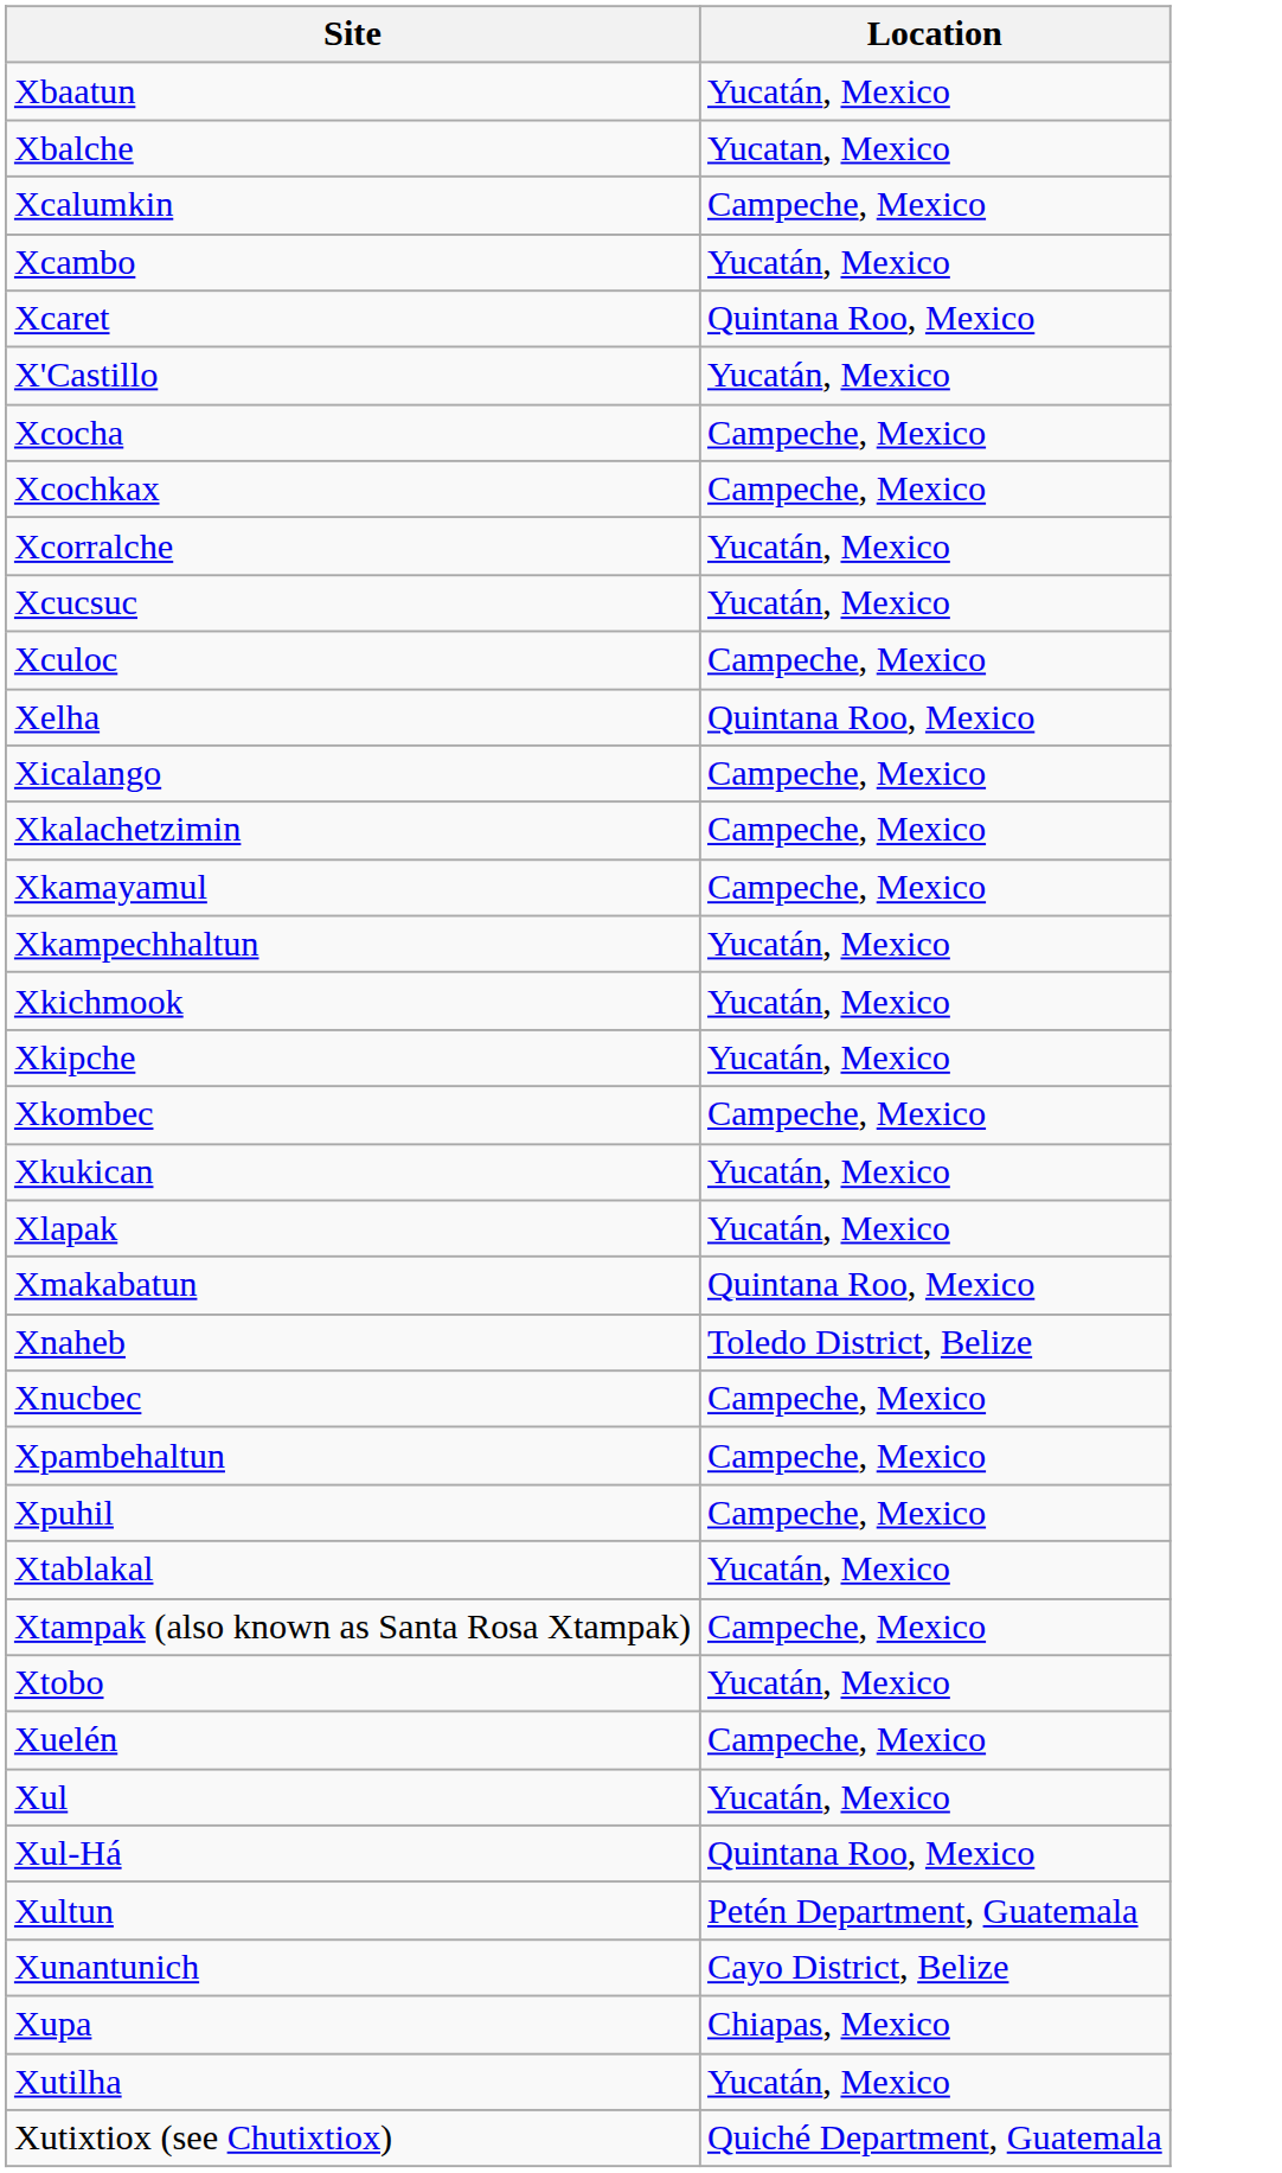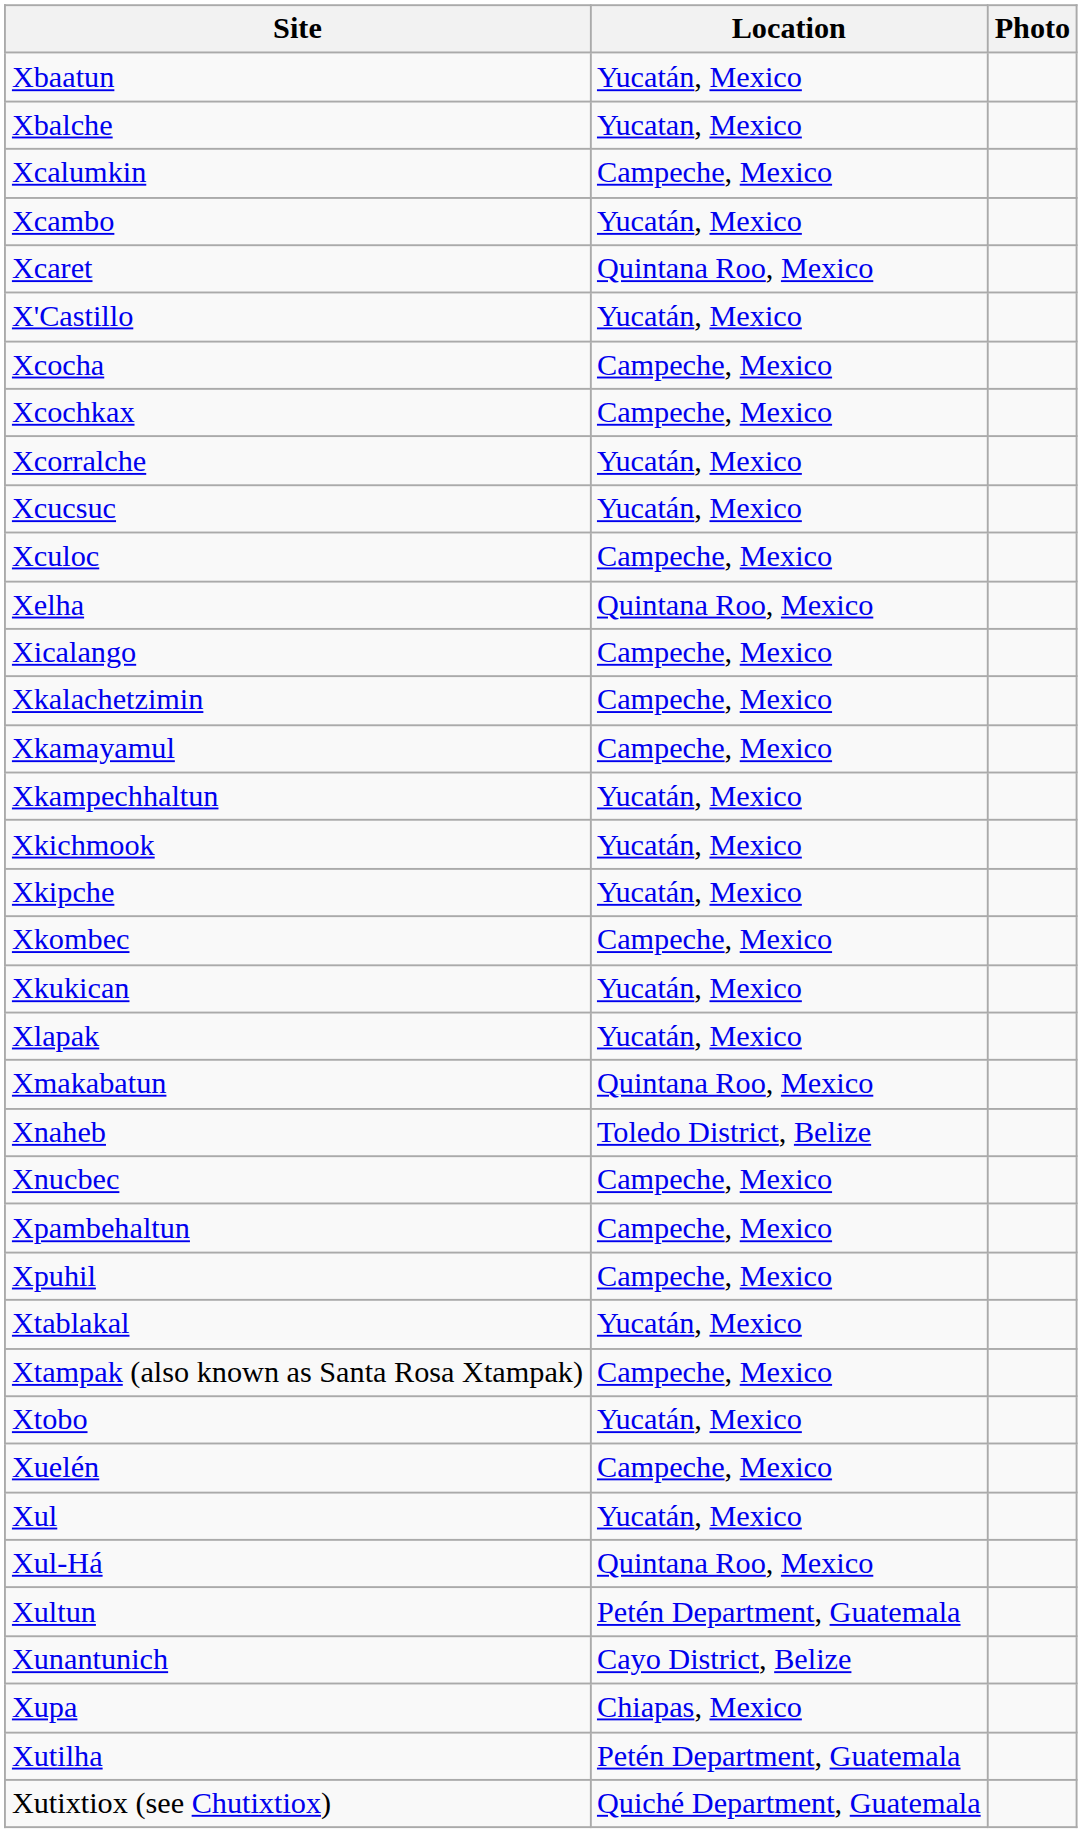+ column: Photo
Xutilha | Location: Yucatán, Mexico -> Petén Department, Guatemala
